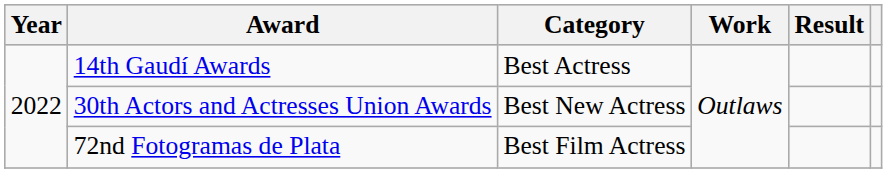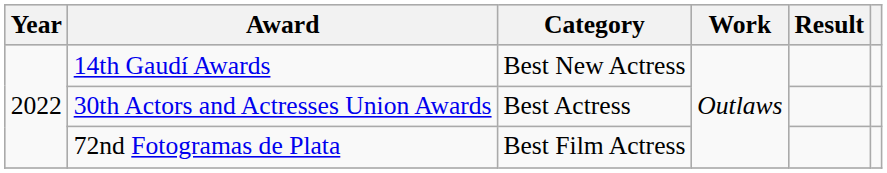14th Gaudí Awards | Category: Best Actress -> Best New Actress
30th Actors and Actresses Union Awards | Category: Best New Actress -> Best Actress
